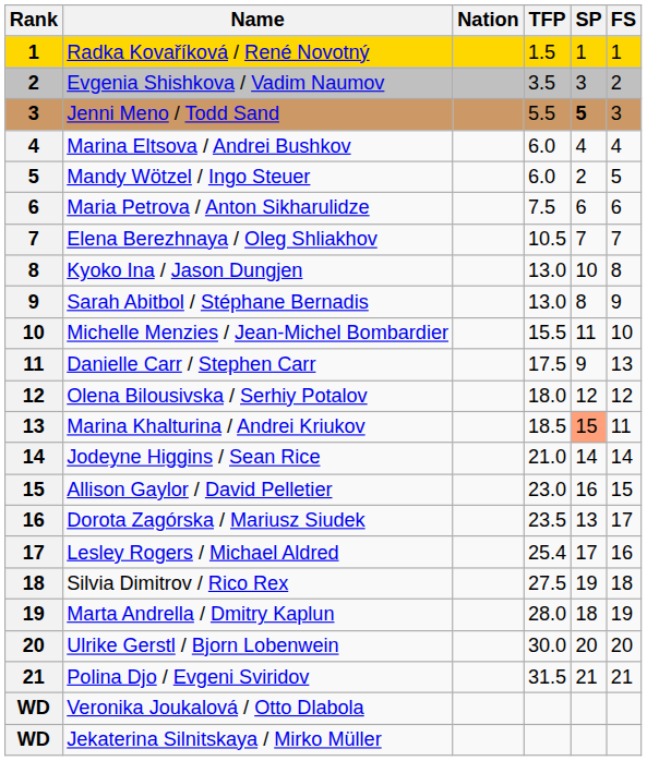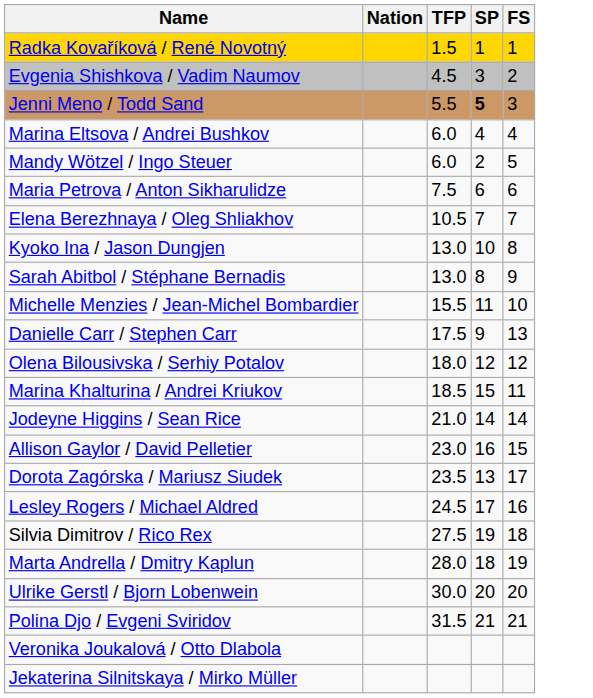- column: Rank | 1 | 2 | 3 | 4 | 5 | 6 | 7 | 8 | 9 | 10 | 11 | 12 | 13 | 14 | 15 | 16 | 17 | 18 | 19 | 20 | 21 | WD | WD
Evgenia Shishkova / Vadim Naumov | TFP: 3.5 -> 4.5
Marina Khalturina / Andrei Kriukov | SP: lightsalmon background -> no background
Lesley Rogers / Michael Aldred | TFP: 25.4 -> 24.5
